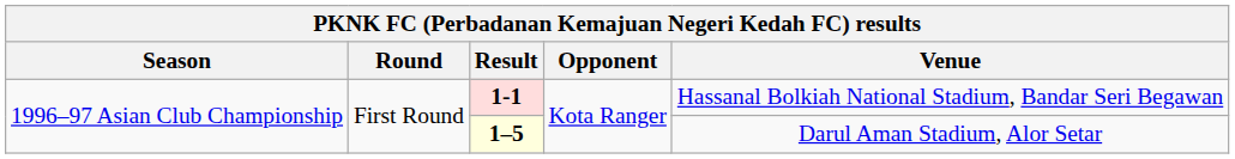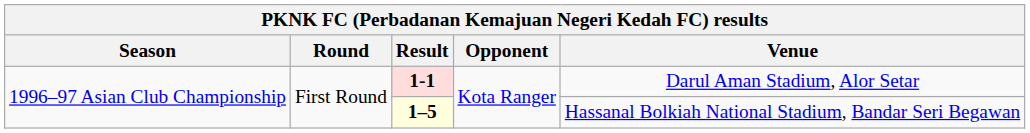1-1 | Venue: Hassanal Bolkiah National Stadium, Bandar Seri Begawan -> Darul Aman Stadium, Alor Setar
1–5 | Venue: Darul Aman Stadium, Alor Setar -> Hassanal Bolkiah National Stadium, Bandar Seri Begawan
